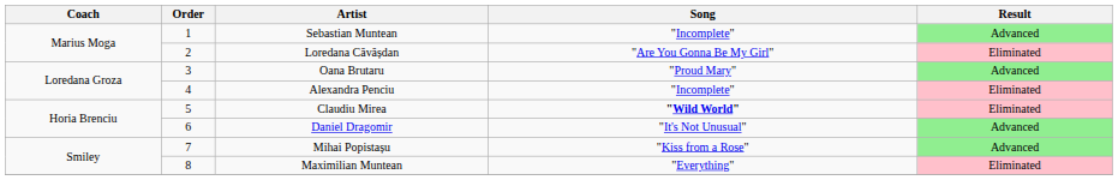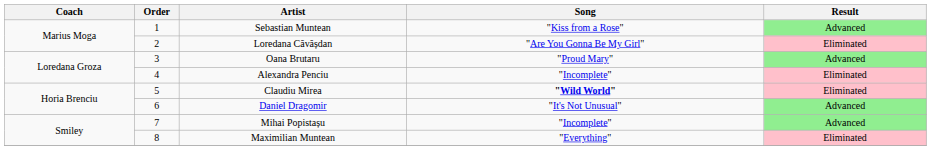Sebastian Muntean | Song: "Incomplete" -> "Kiss from a Rose"
Mihai Popistașu | Song: "Kiss from a Rose" -> "Incomplete"
